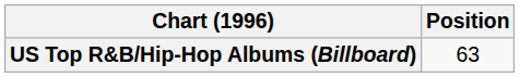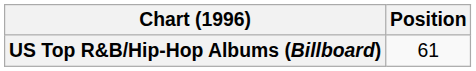US Top R&B/Hip-Hop Albums (Billboard) | Position: 63 -> 61
